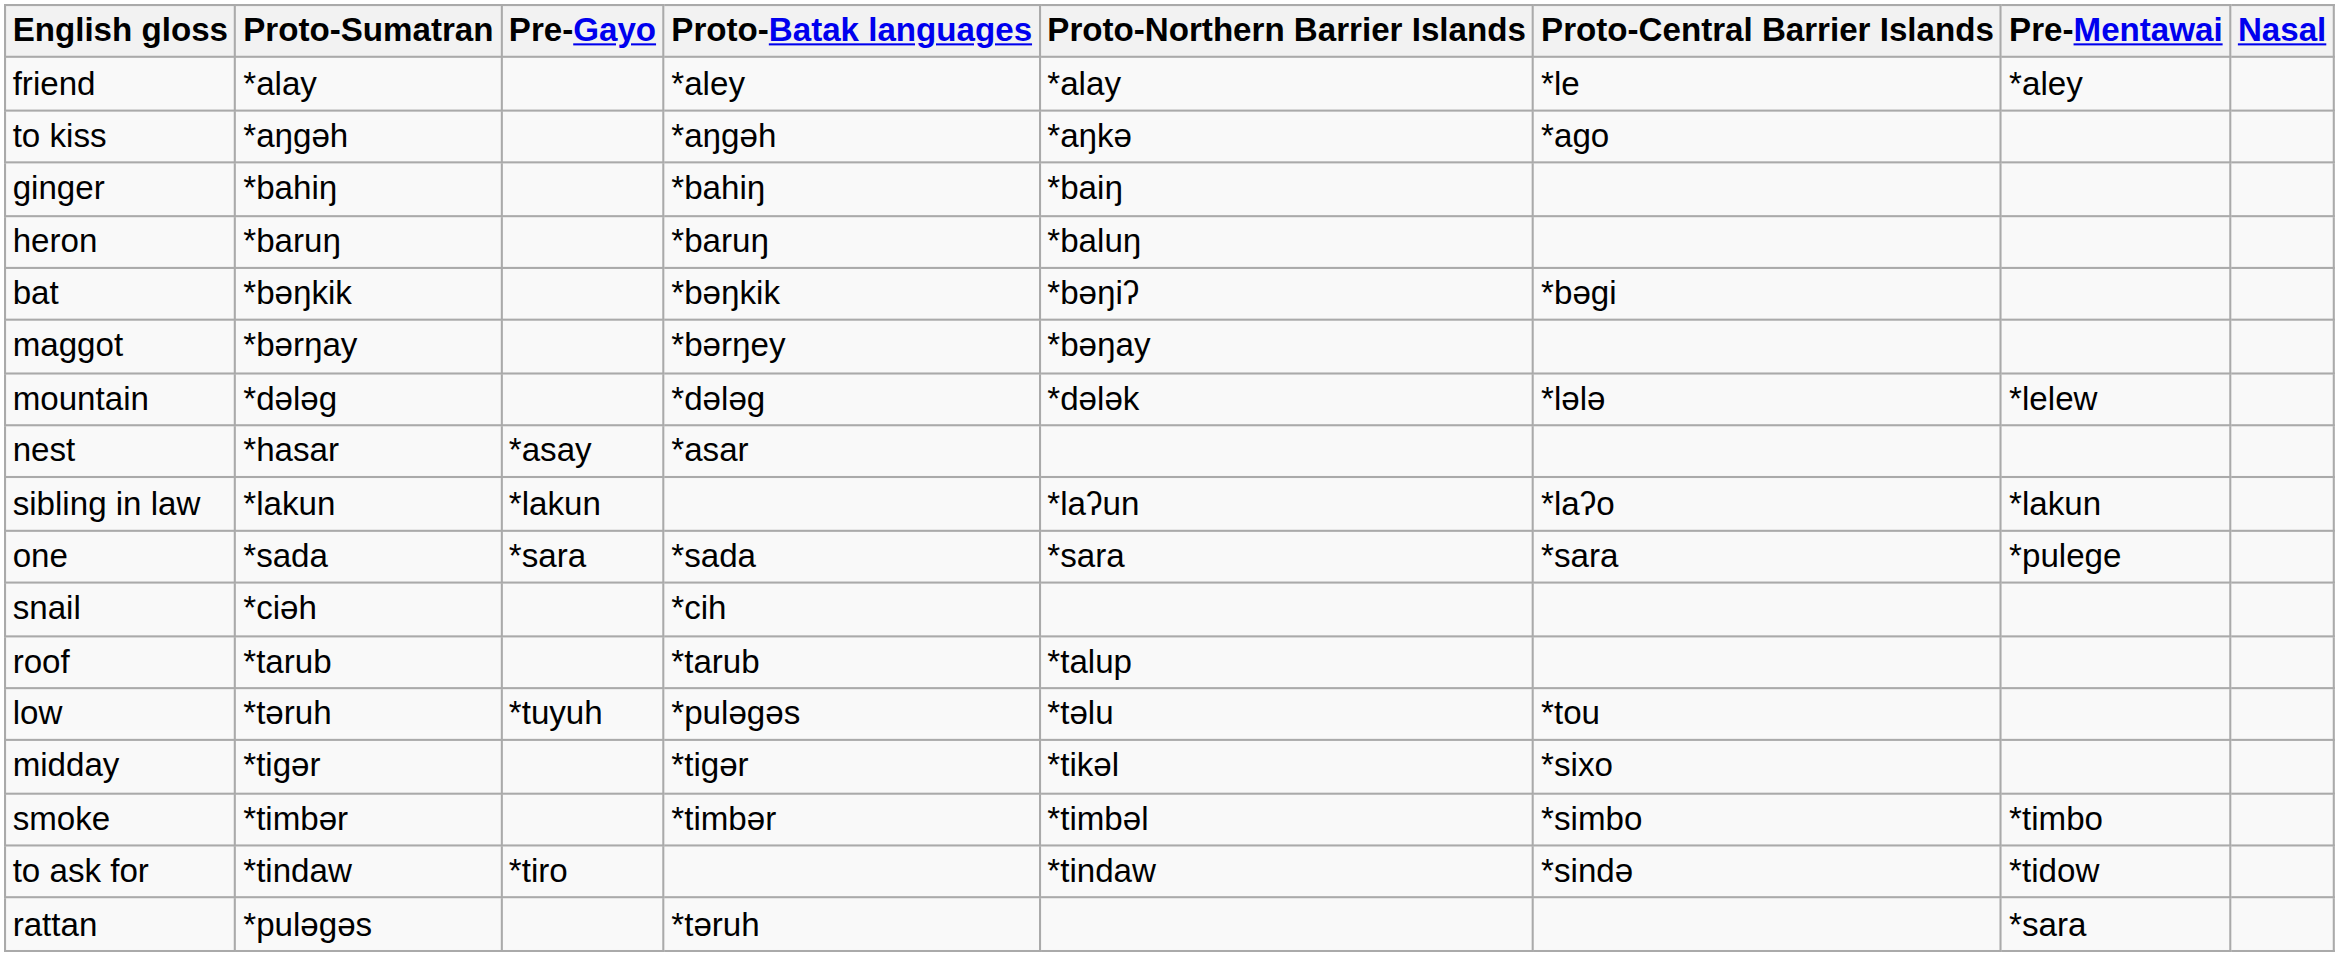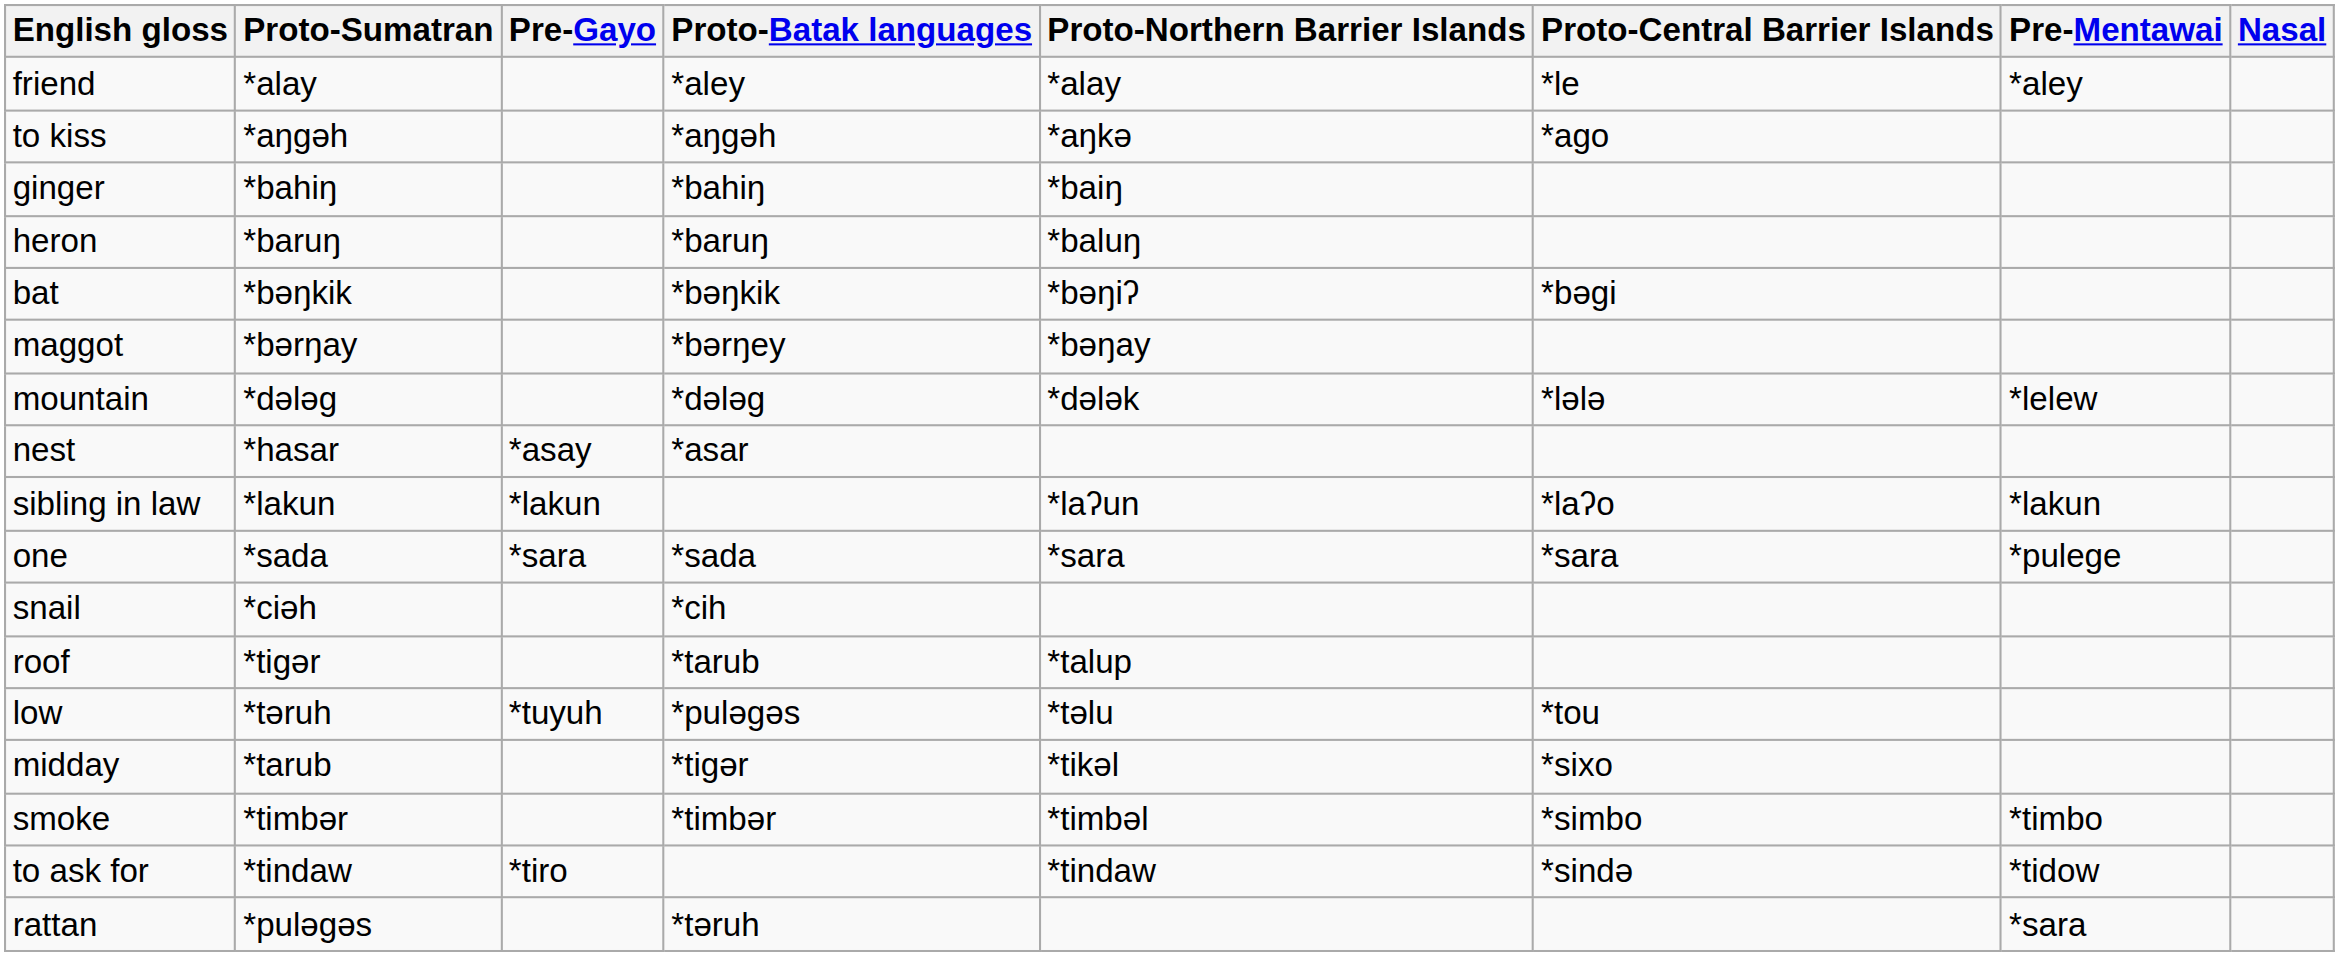roof | Proto-Sumatran: *tarub -> *tigər
midday | Proto-Sumatran: *tigər -> *tarub
